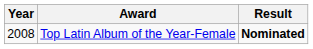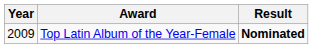Top Latin Album of the Year-Female | Year: 2008 -> 2009
